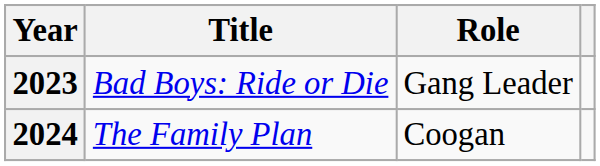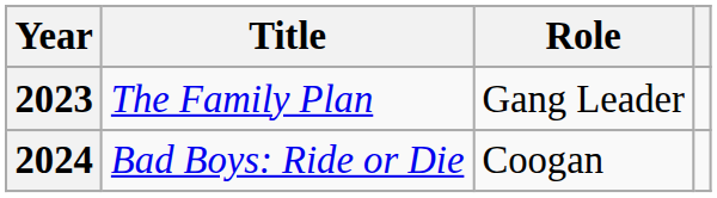2023 | Title: Bad Boys: Ride or Die -> The Family Plan
2024 | Title: The Family Plan -> Bad Boys: Ride or Die
